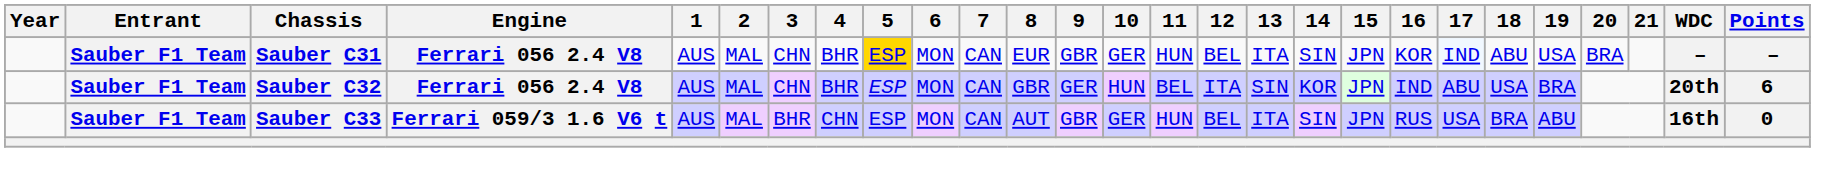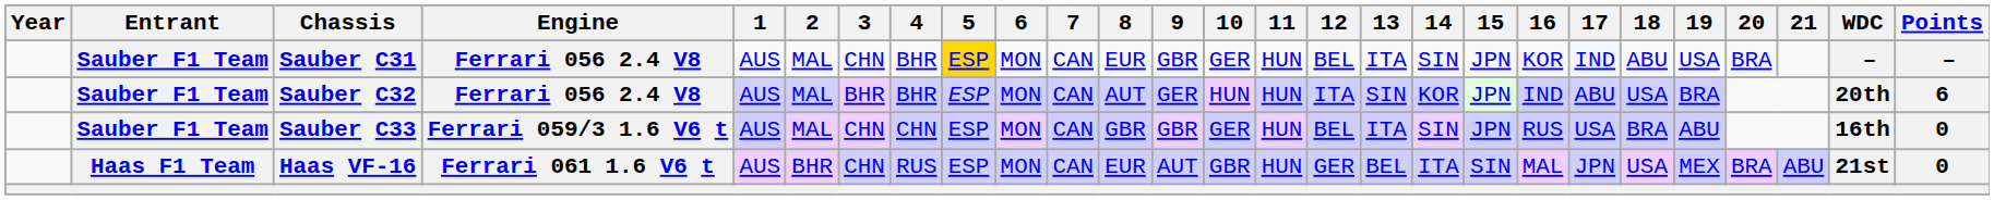Sauber C32 | 3: CHN -> BHR
Sauber C32 | 8: GBR -> AUT
Sauber C32 | 11: BEL -> HUN
Sauber C33 | 3: BHR -> CHN
Sauber C33 | 8: AUT -> GBR
+ row: Haas F1 Team | Haas VF-16 | Ferrari 061 1.6 V6 t | AUS | BHR | CHN | RUS | ESP | MON | CAN | EUR | AUT | GBR | HUN | GER | BEL | ITA | SIN | MAL | JPN | USA | MEX | BRA | ABU | 21st | 0
